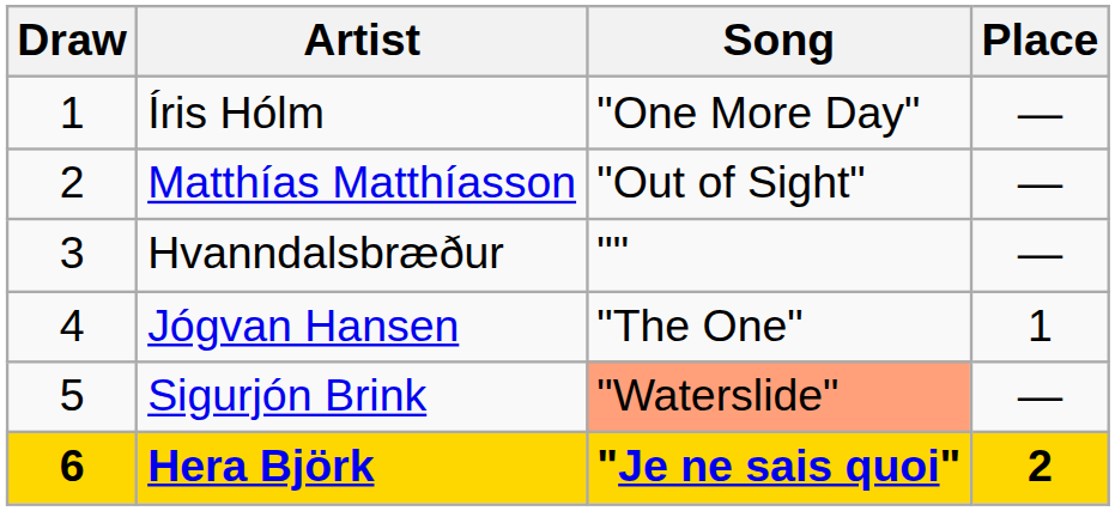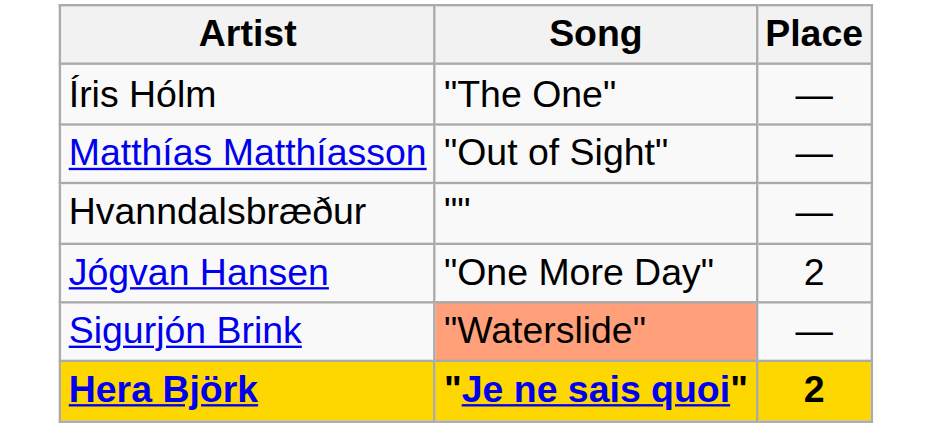- column: Draw | 1 | 2 | 3 | 4 | 5 | 6
Íris Hólm | Song: "One More Day" -> "The One"
Jógvan Hansen | Song: "The One" -> "One More Day"
Jógvan Hansen | Place: 1 -> 2
